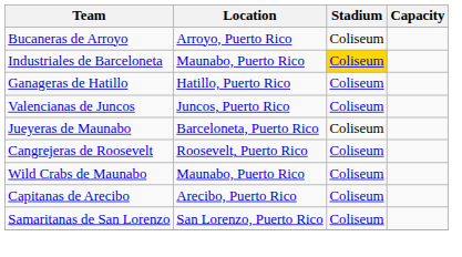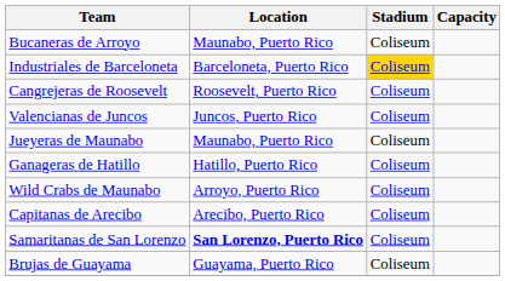Bucaneras de Arroyo | Location: Arroyo, Puerto Rico -> Maunabo, Puerto Rico
Industriales de Barceloneta | Location: Maunabo, Puerto Rico -> Barceloneta, Puerto Rico
rows swapped: Ganageras de Hatillo <-> Cangrejeras de Roosevelt
Jueyeras de Maunabo | Location: Barceloneta, Puerto Rico -> Maunabo, Puerto Rico
Wild Crabs de Maunabo | Location: Maunabo, Puerto Rico -> Arroyo, Puerto Rico
Samaritanas de San Lorenzo | Location: normal -> bold
+ row: Brujas de Guayama | Guayama, Puerto Rico | Coliseum
